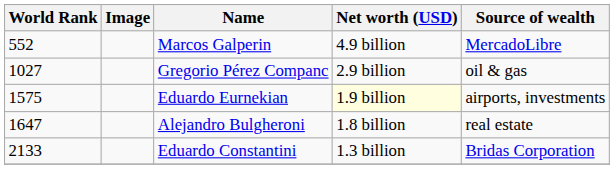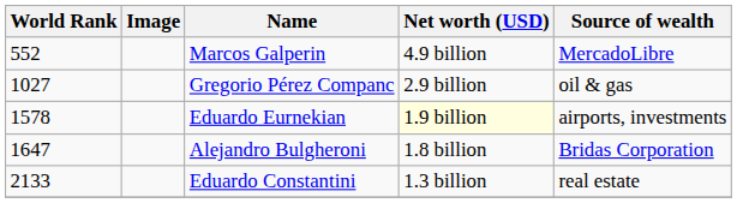Eduardo Eurnekian | World Rank: 1575 -> 1578
Alejandro Bulgheroni | Source of wealth: real estate -> Bridas Corporation
Eduardo Constantini | Source of wealth: Bridas Corporation -> real estate
